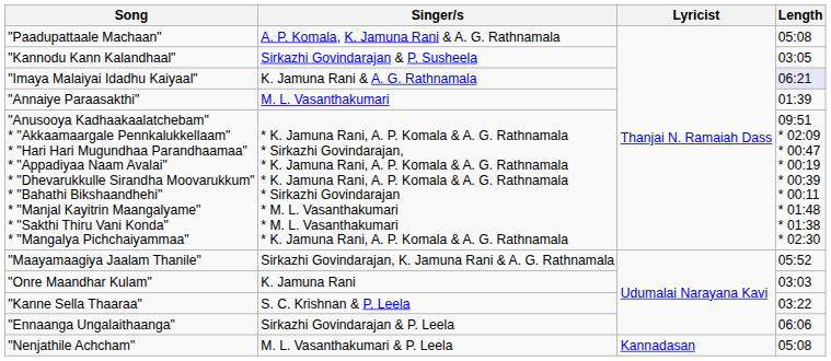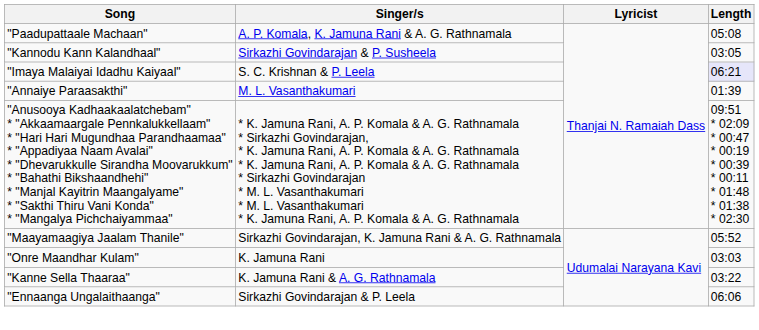"Imaya Malaiyai Idadhu Kaiyaal" | Singer/s: K. Jamuna Rani & A. G. Rathnamala -> S. C. Krishnan & P. Leela
"Kanne Sella Thaaraa" | Singer/s: S. C. Krishnan & P. Leela -> K. Jamuna Rani & A. G. Rathnamala
- row: "Nenjathile Achcham" | M. L. Vasanthakumari & P. Leela | Kannadasan | 05:08
